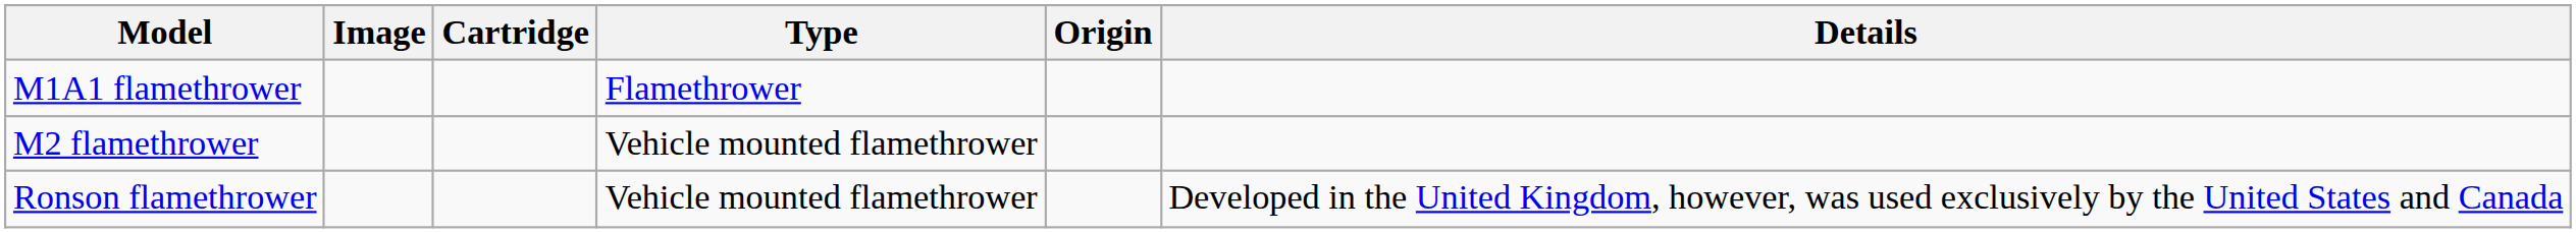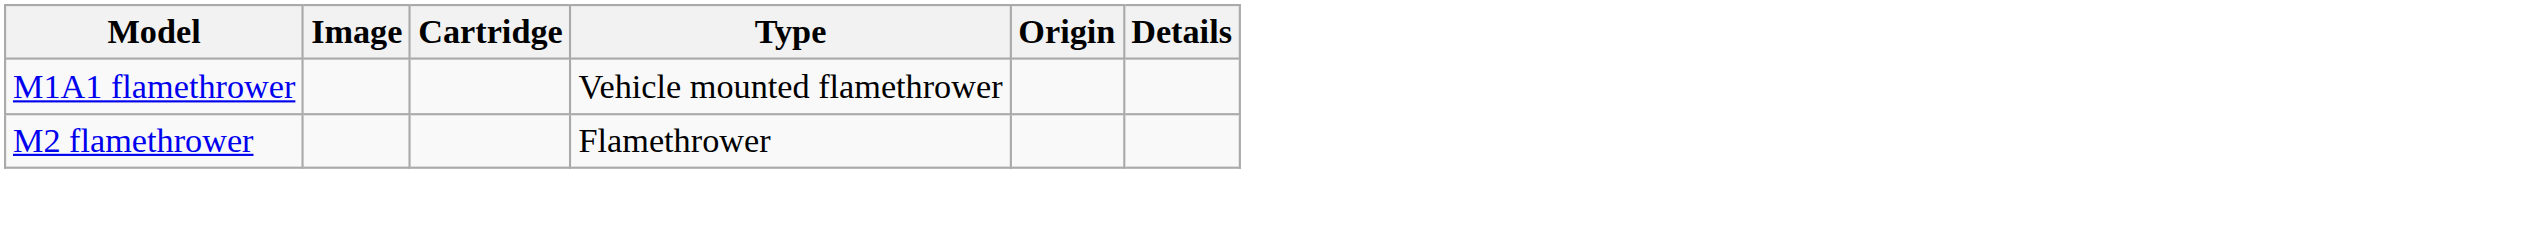M1A1 flamethrower | Type: Flamethrower -> Vehicle mounted flamethrower
M2 flamethrower | Type: Vehicle mounted flamethrower -> Flamethrower
- row: Ronson flamethrower | Vehicle mounted flamethrower | Developed in the United Kingdom, however, was used exclusively by the United States and Canada
